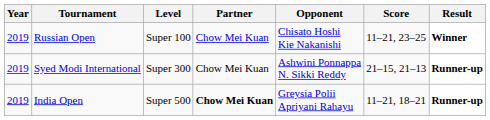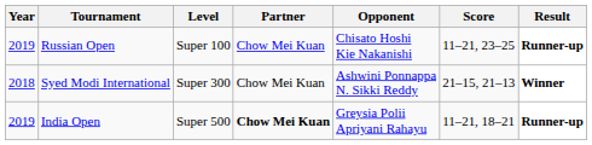Russian Open | Result: Winner -> Runner-up
Syed Modi International | Year: 2019 -> 2018
Syed Modi International | Result: Runner-up -> Winner
